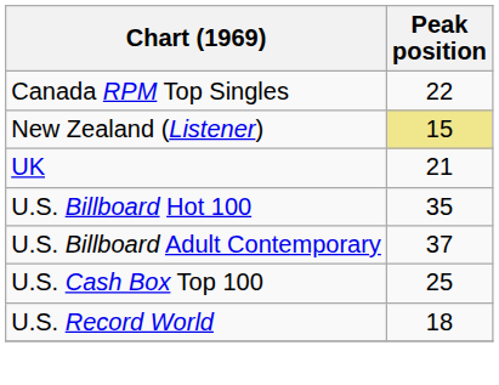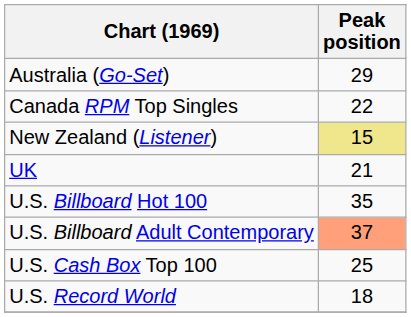+ row: Australia (Go-Set) | 29
U.S. Billboard Adult Contemporary | Peak position: no background -> lightsalmon background
